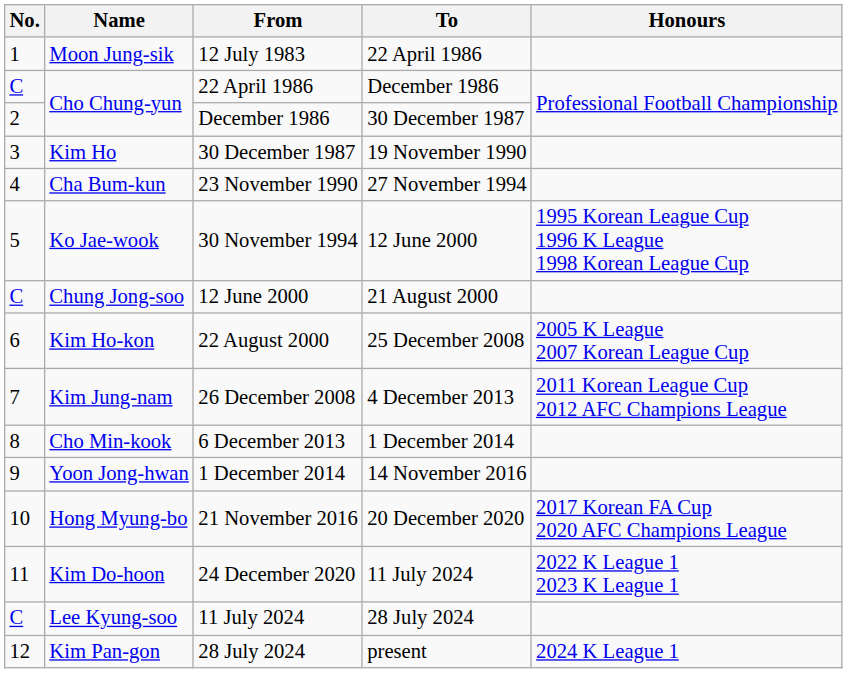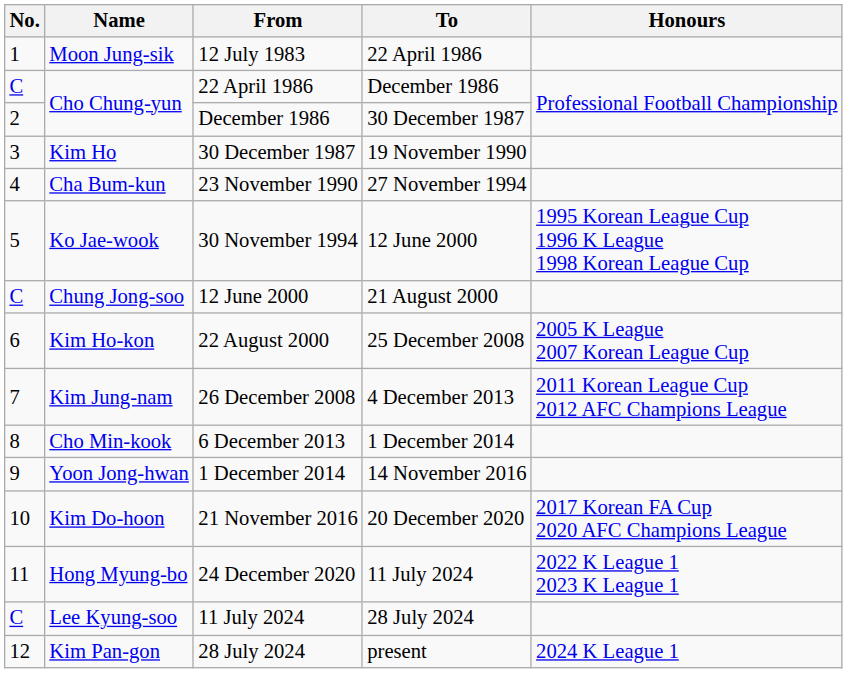21 November 2016 | Name: Hong Myung-bo -> Kim Do-hoon
24 December 2020 | Name: Kim Do-hoon -> Hong Myung-bo
